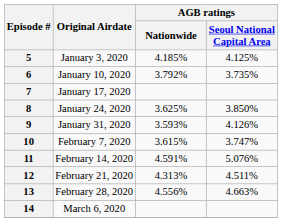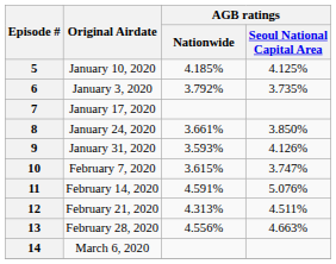5 | Original Airdate: January 3, 2020 -> January 10, 2020
6 | Original Airdate: January 10, 2020 -> January 3, 2020
8 | AGB ratings / Nationwide: 3.625% -> 3.661%
